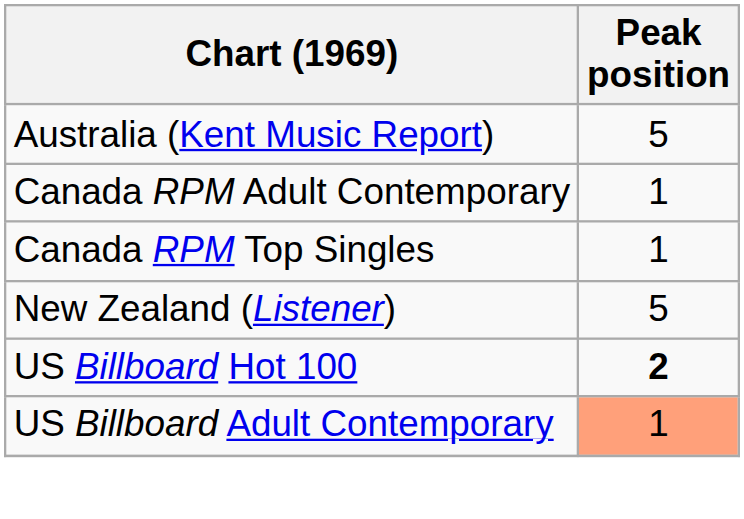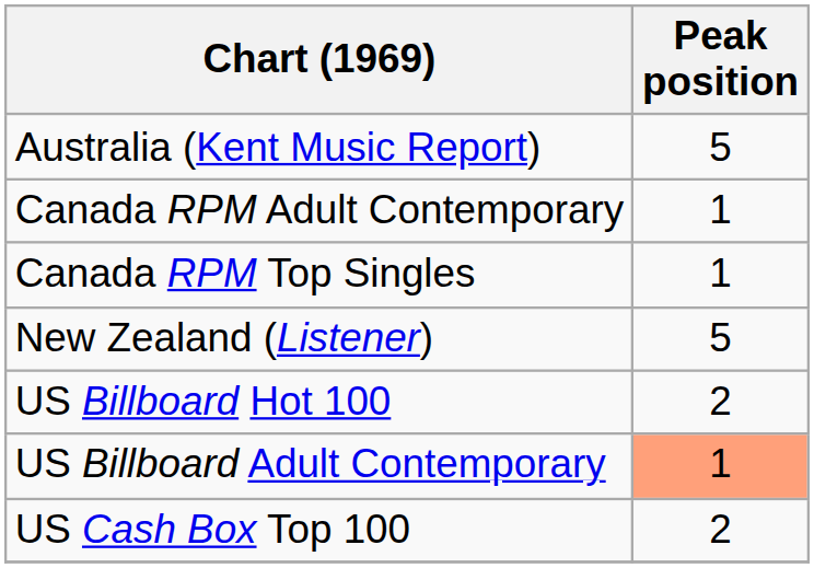US Billboard Hot 100 | Peak position: bold -> normal
+ row: US Cash Box Top 100 | 2
